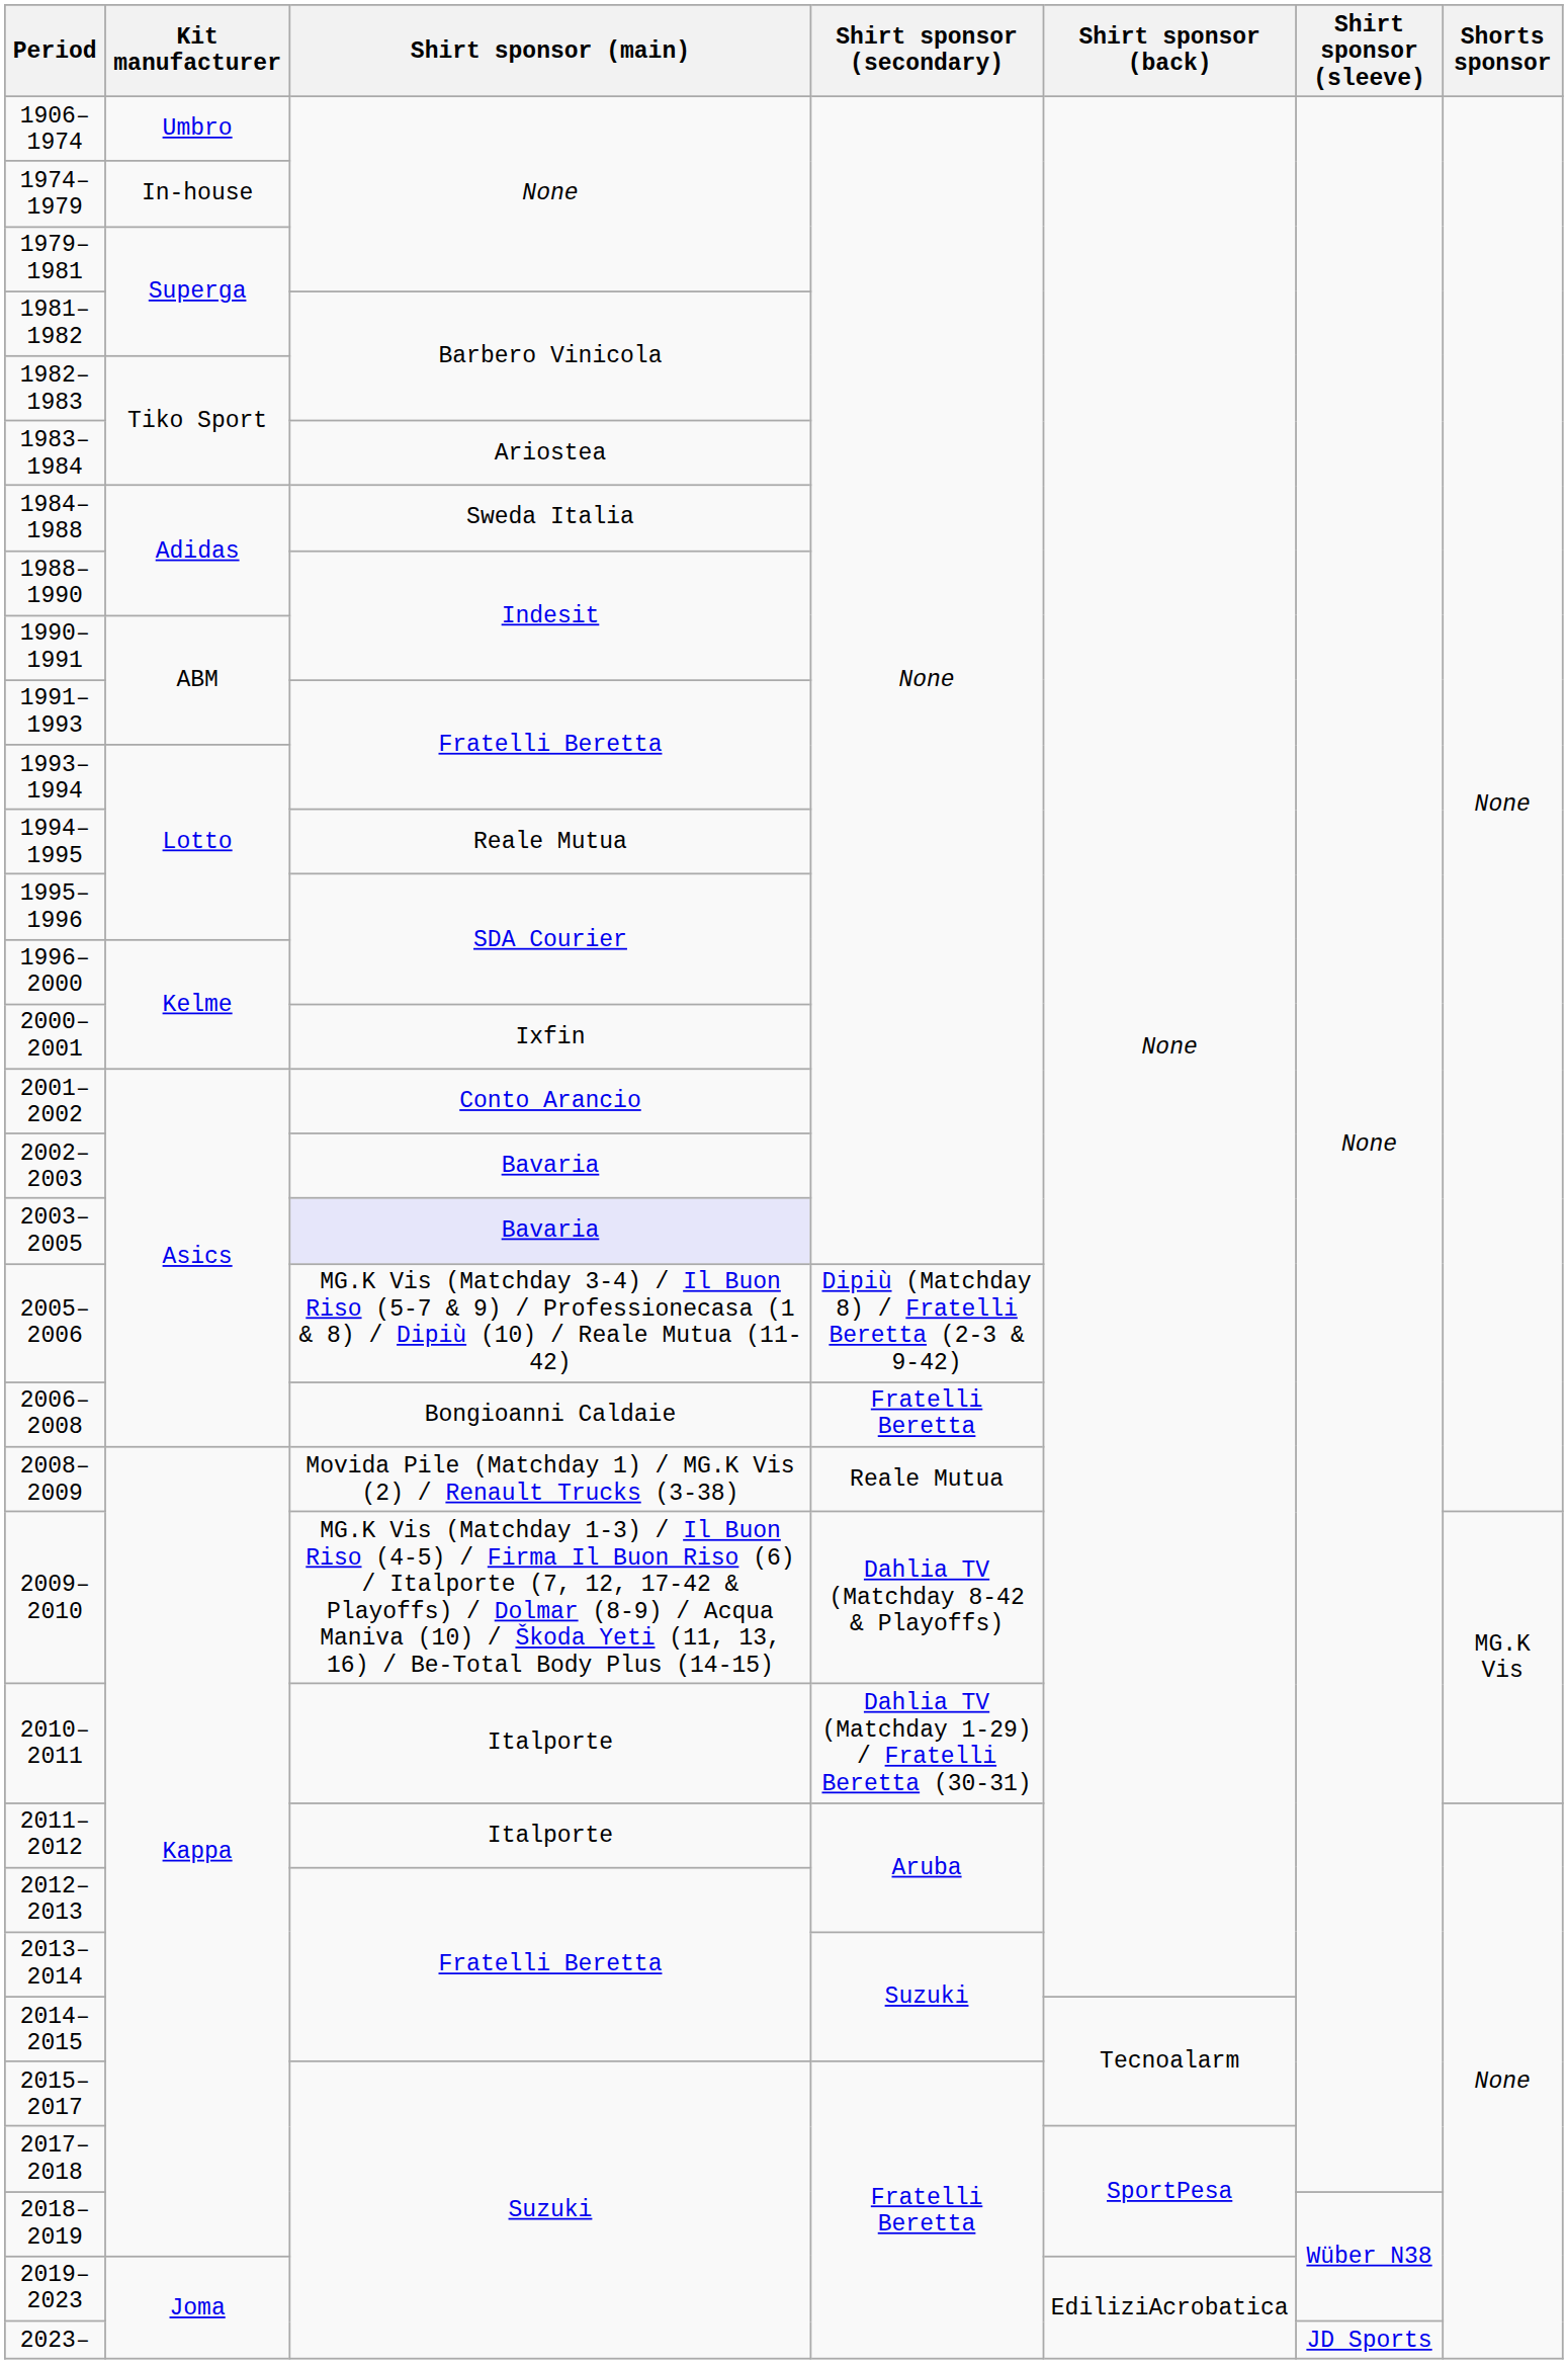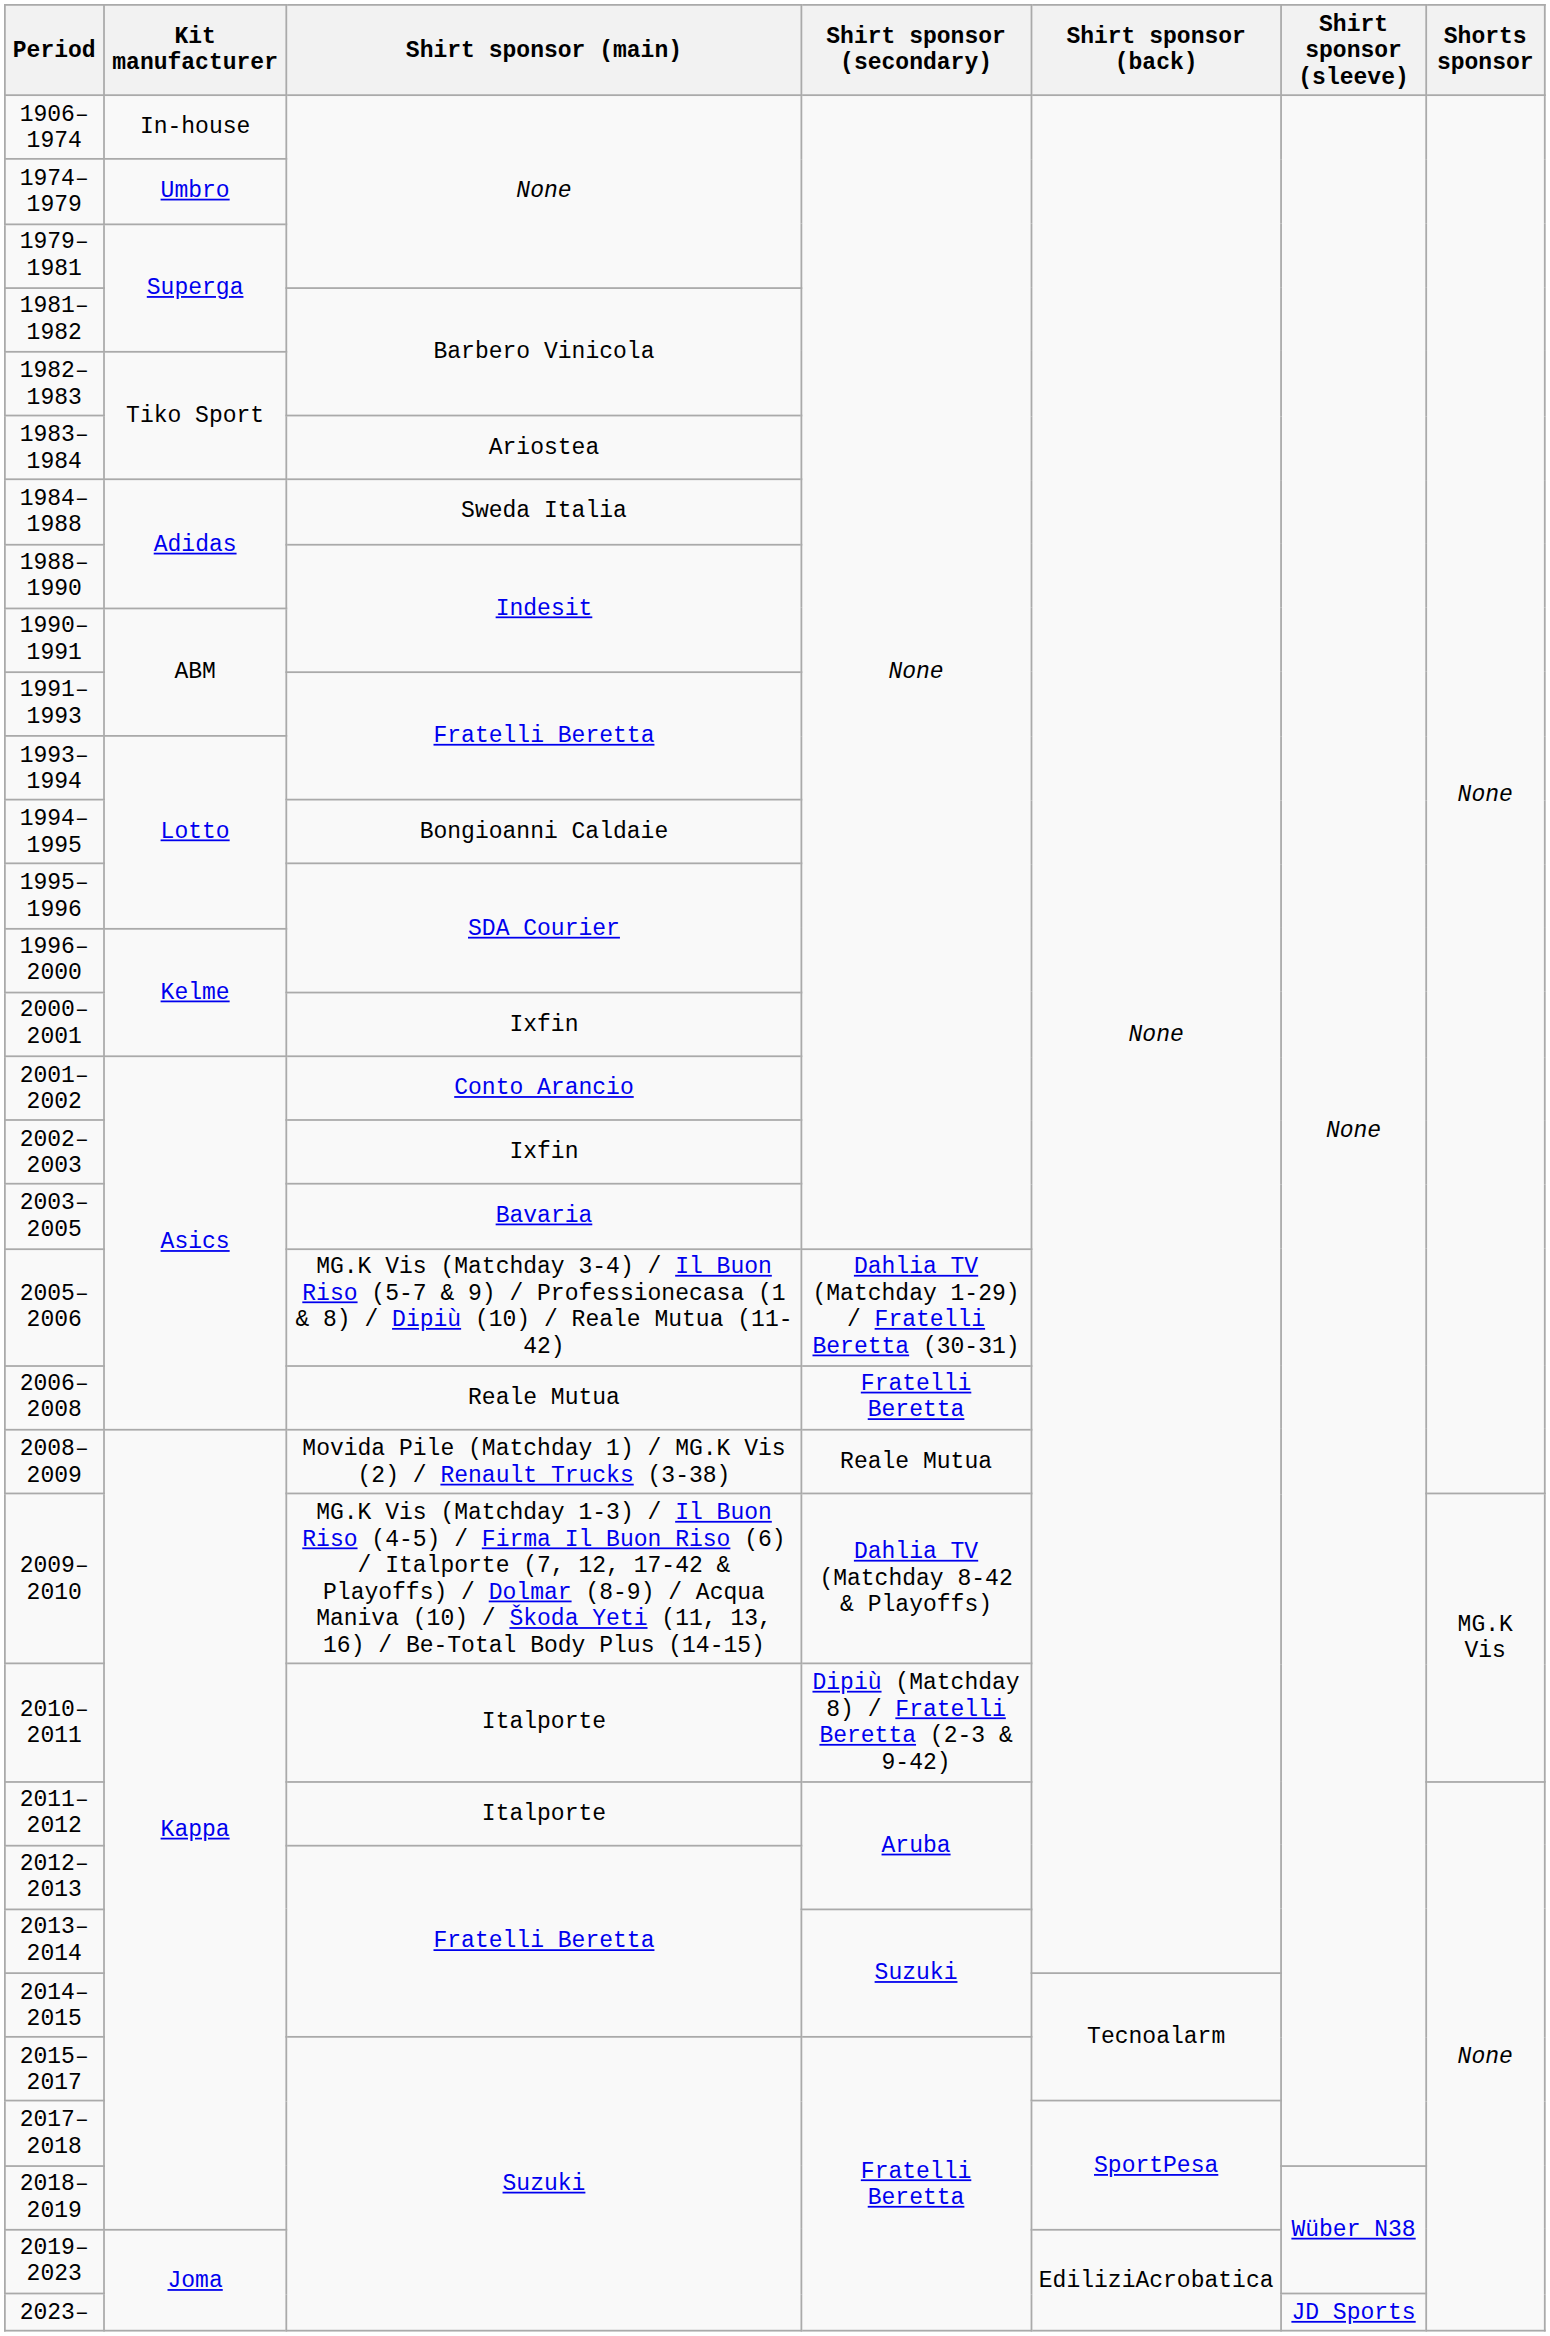1906–1974 | Kit manufacturer: Umbro -> In-house
1974–1979 | Kit manufacturer: In-house -> Umbro
1994–1995 | Shirt sponsor (main): Reale Mutua -> Bongioanni Caldaie
2002–2003 | Shirt sponsor (main): Bavaria -> Ixfin
2003–2005 | Shirt sponsor (main): lavender background -> no background
2005–2006 | Shirt sponsor (secondary): Dipiù (Matchday 8) / Fratelli Beretta (2-3 & 9-42) -> Dahlia TV (Matchday 1-29) / Fratelli Beretta (30-31)
2006–2008 | Shirt sponsor (main): Bongioanni Caldaie -> Reale Mutua
2010–2011 | Shirt sponsor (secondary): Dahlia TV (Matchday 1-29) / Fratelli Beretta (30-31) -> Dipiù (Matchday 8) / Fratelli Beretta (2-3 & 9-42)
